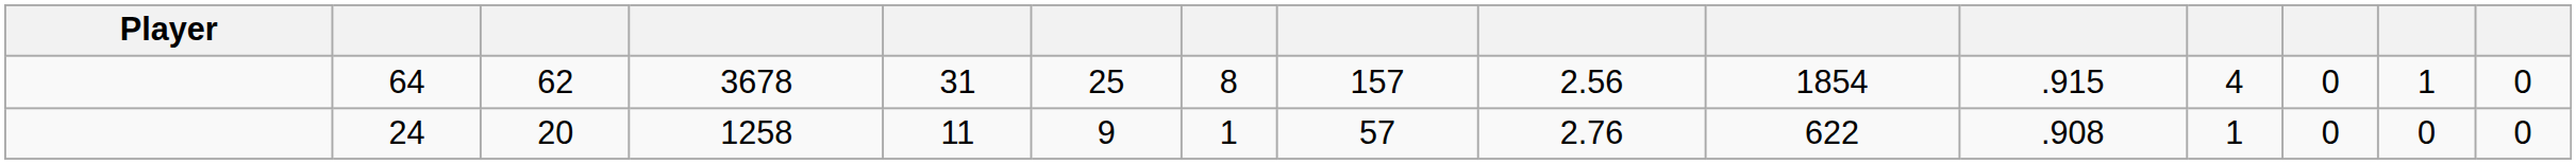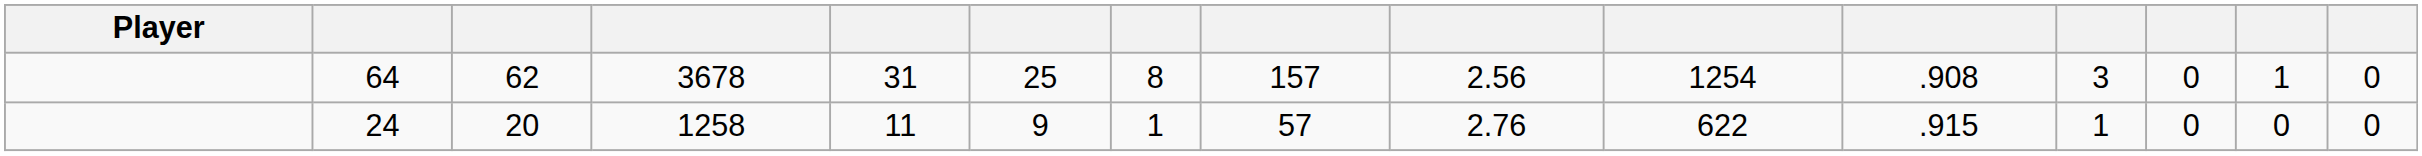64 | column 10: 1854 -> 1254
64 | column 11: .915 -> .908
64 | column 12: 4 -> 3
24 | column 11: .908 -> .915
